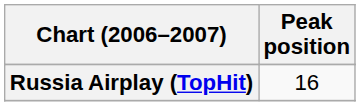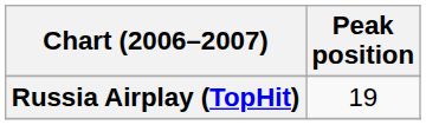Russia Airplay (TopHit) | Peak position: 16 -> 19
